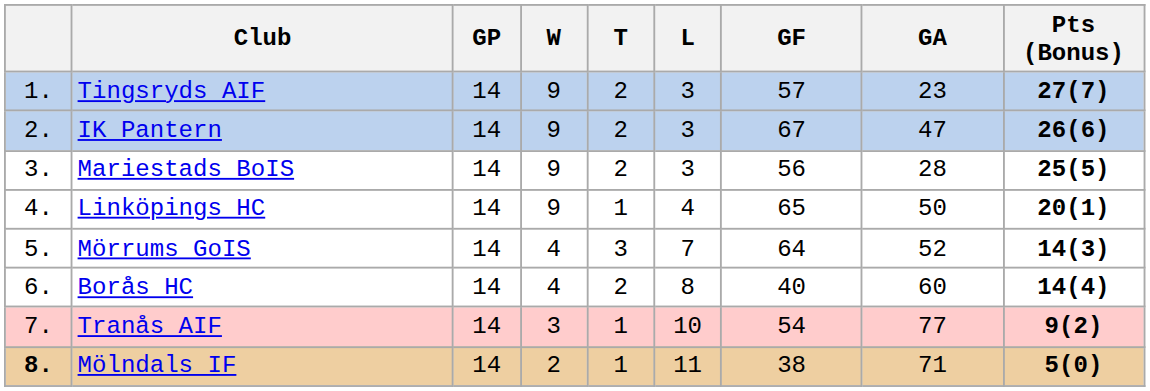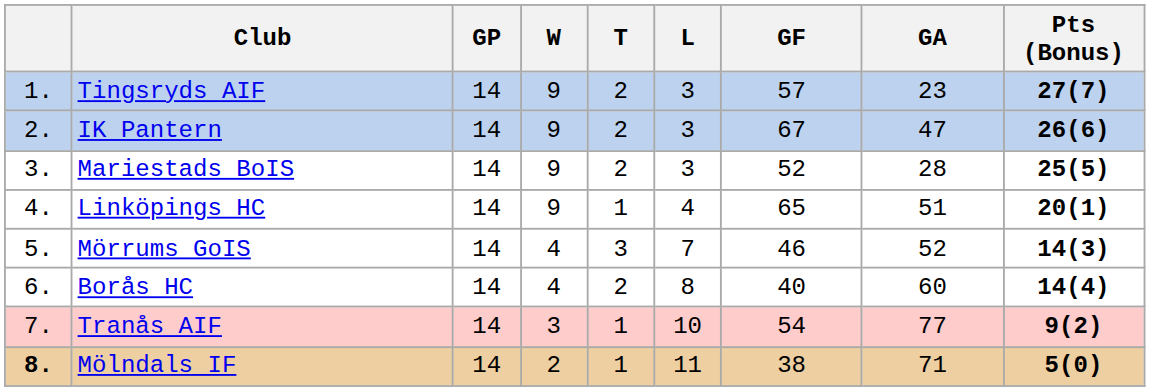Mariestads BoIS | GF: 56 -> 52
Linköpings HC | GA: 50 -> 51
Mörrums GoIS | GF: 64 -> 46
